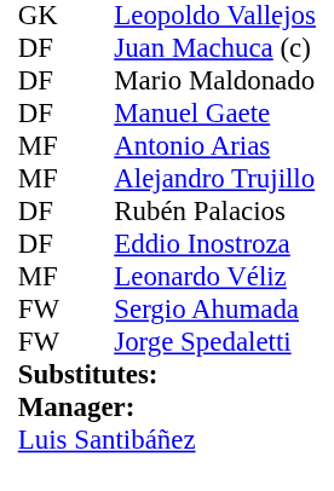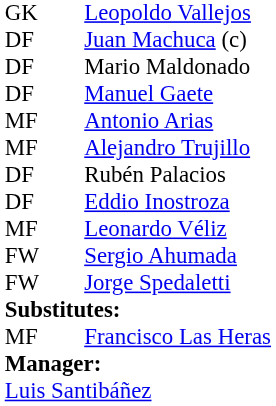+ row: MF | Francisco Las Heras
